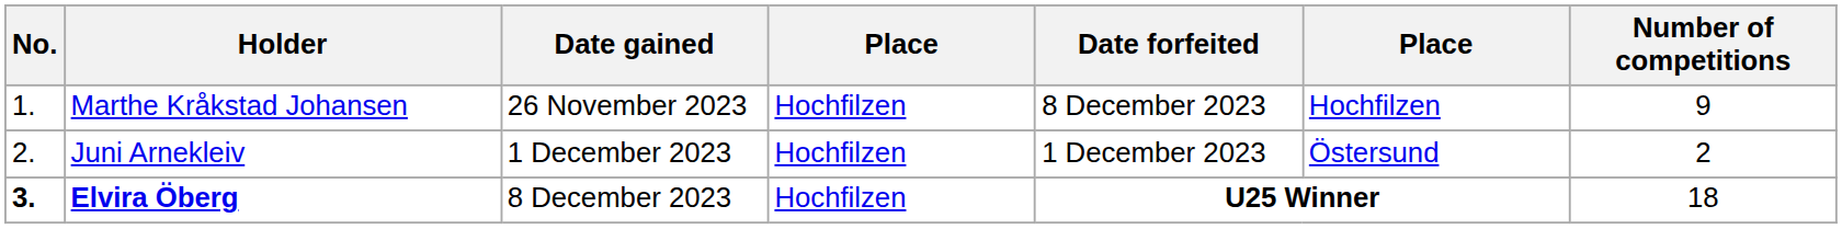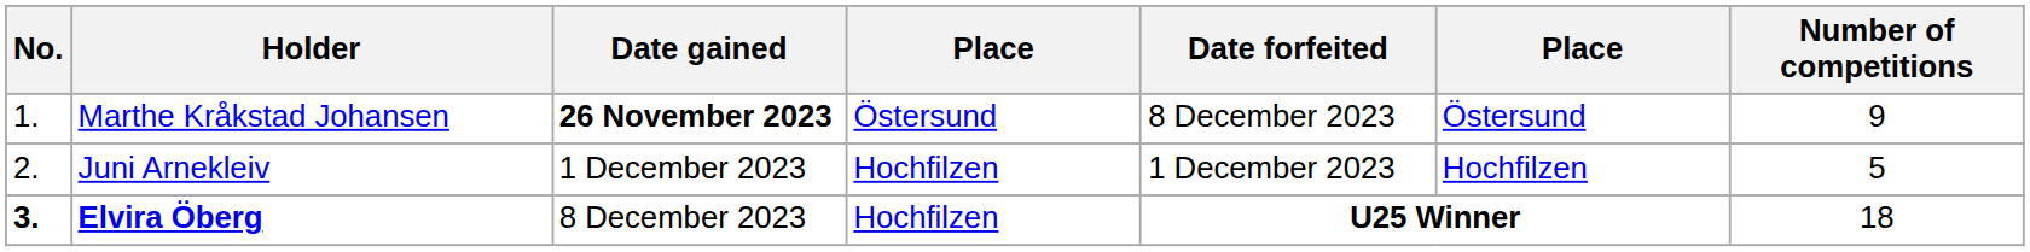Marthe Kråkstad Johansen | Date gained: normal -> bold
Marthe Kråkstad Johansen | column 4: Hochfilzen -> Östersund
Marthe Kråkstad Johansen | column 6: Hochfilzen -> Östersund
Juni Arnekleiv | column 6: Östersund -> Hochfilzen
Juni Arnekleiv | Number of competitions: 2 -> 5
